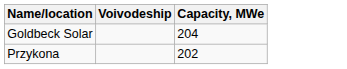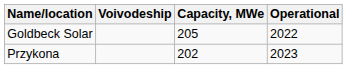+ column: Operational | 2022 | 2023
Goldbeck Solar | Capacity, MWe: 204 -> 205
